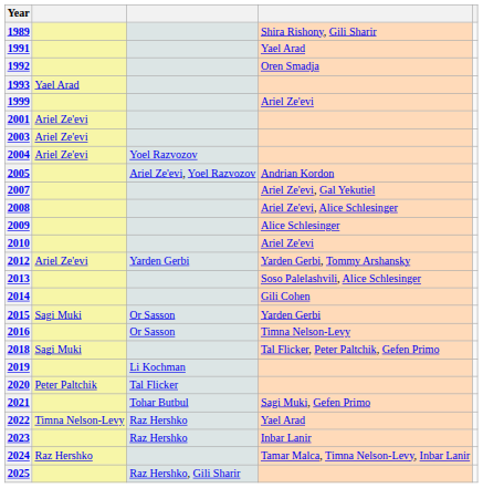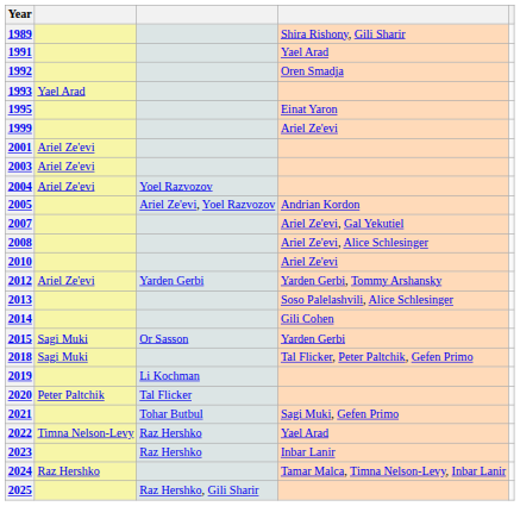+ row: 1995 | Einat Yaron
- row: 2009 | Alice Schlesinger
- row: 2016 | Or Sasson | Timna Nelson-Levy
